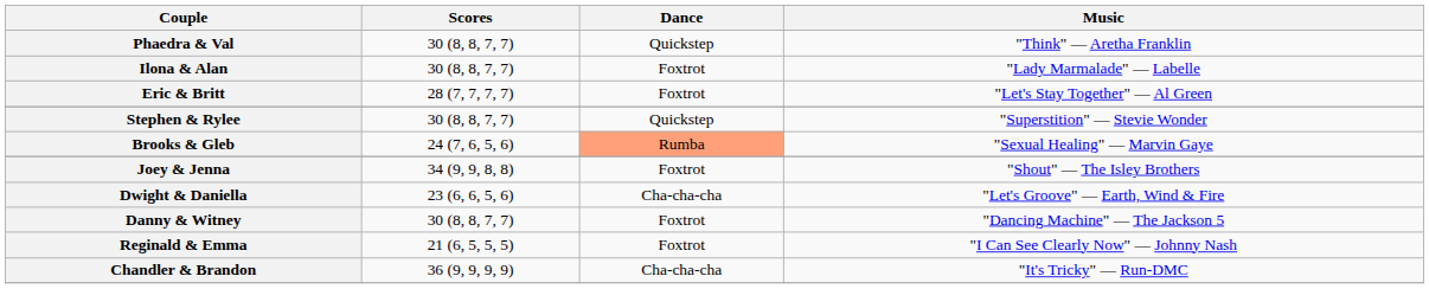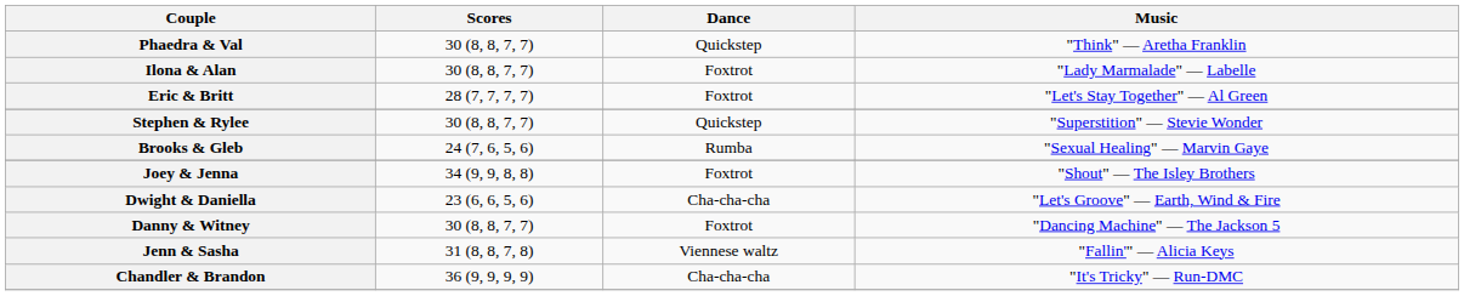Brooks & Gleb | Dance: lightsalmon background -> no background
- row: Reginald & Emma | 21 (6, 5, 5, 5) | Foxtrot | "I Can See Clearly Now" — Johnny Nash
+ row: Jenn & Sasha | 31 (8, 8, 7, 8) | Viennese waltz | "Fallin'" — Alicia Keys
